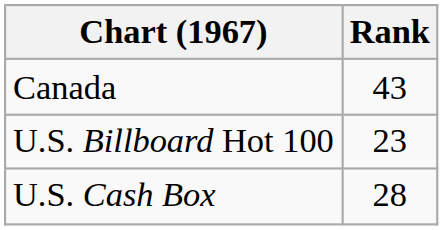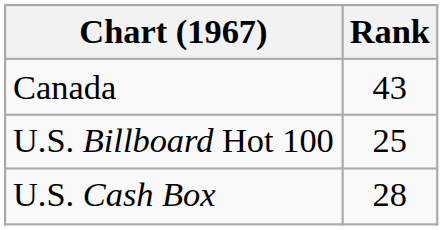U.S. Billboard Hot 100 | Rank: 23 -> 25
